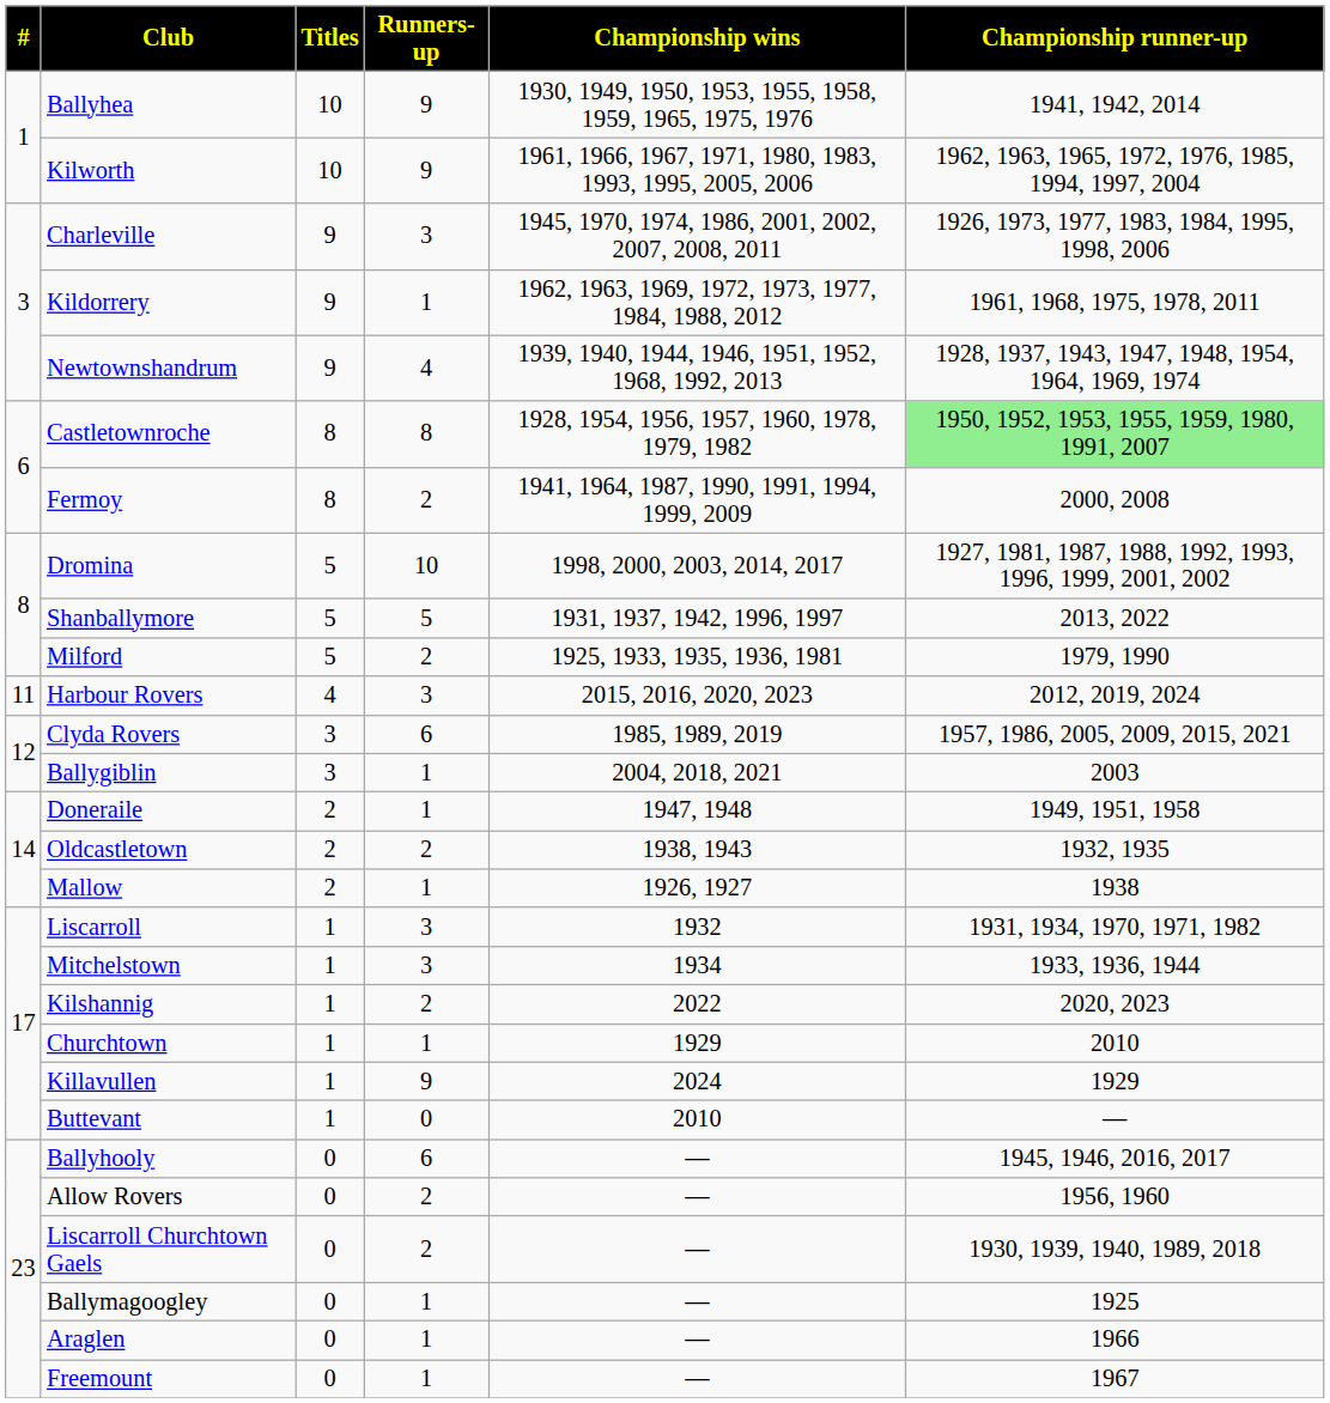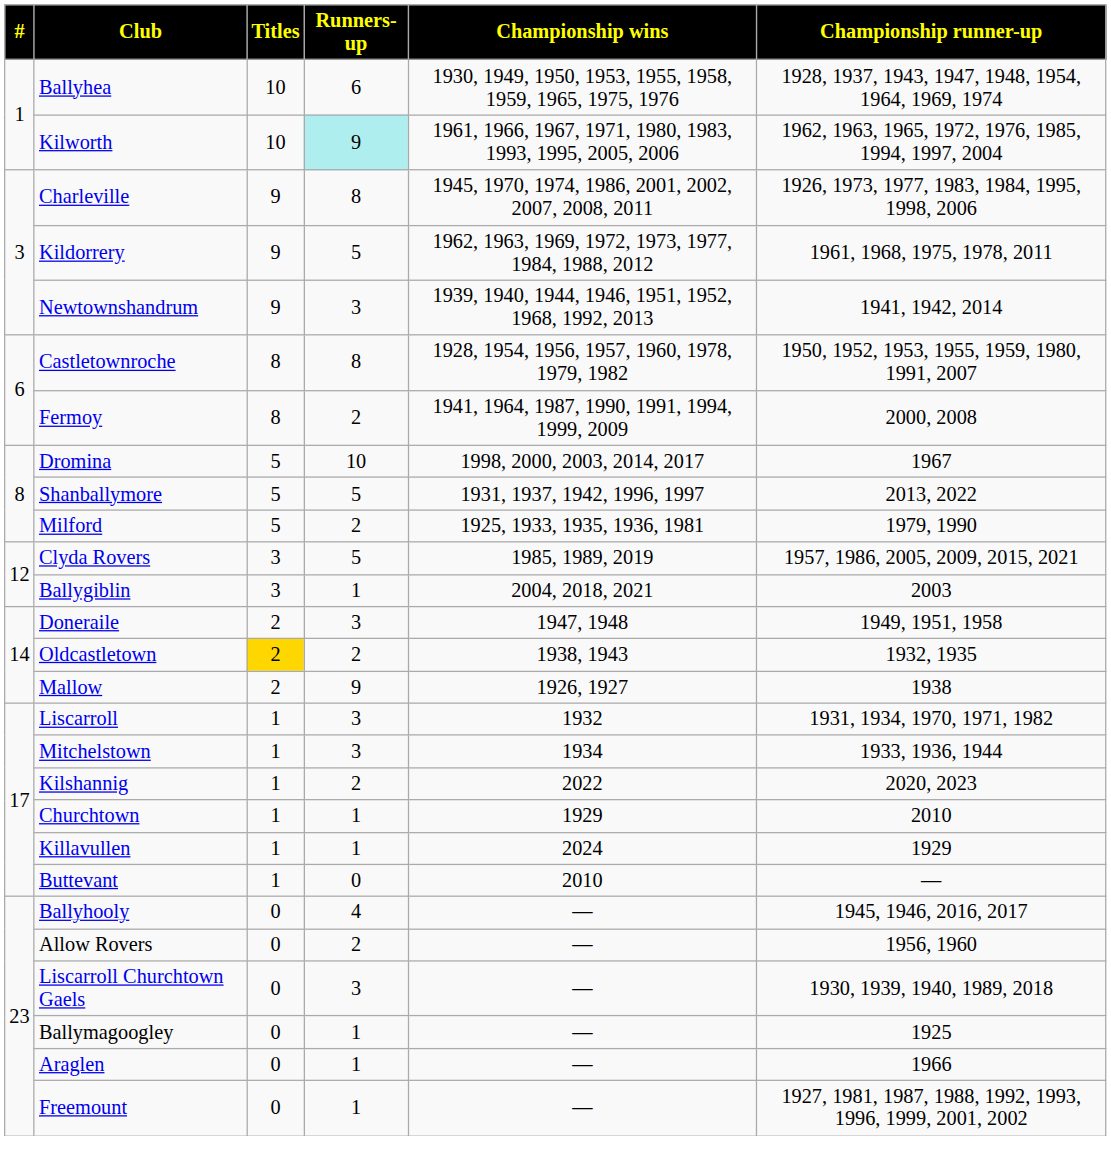Ballyhea | Runners-up: 9 -> 6
Ballyhea | Championship runner-up: 1941, 1942, 2014 -> 1928, 1937, 1943, 1947, 1948, 1954, 1964, 1969, 1974
Kilworth | Runners-up: no background -> paleturquoise background
Charleville | Runners-up: 3 -> 8
Kildorrery | Runners-up: 1 -> 5
Newtownshandrum | Runners-up: 4 -> 3
Newtownshandrum | Championship runner-up: 1928, 1937, 1943, 1947, 1948, 1954, 1964, 1969, 1974 -> 1941, 1942, 2014
Castletownroche | Championship runner-up: lightgreen background -> no background
Dromina | Championship runner-up: 1927, 1981, 1987, 1988, 1992, 1993, 1996, 1999, 2001, 2002 -> 1967
- row: 11 | Harbour Rovers | 4 | 3 | 2015, 2016, 2020, 2023 | 2012, 2019, 2024
Clyda Rovers | Runners-up: 6 -> 5
Doneraile | Runners-up: 1 -> 3
Oldcastletown | Titles: no background -> gold background
Mallow | Runners-up: 1 -> 9
Killavullen | Runners-up: 9 -> 1
Ballyhooly | Runners-up: 6 -> 4
Liscarroll Churchtown Gaels | Runners-up: 2 -> 3
Freemount | Championship runner-up: 1967 -> 1927, 1981, 1987, 1988, 1992, 1993, 1996, 1999, 2001, 2002
